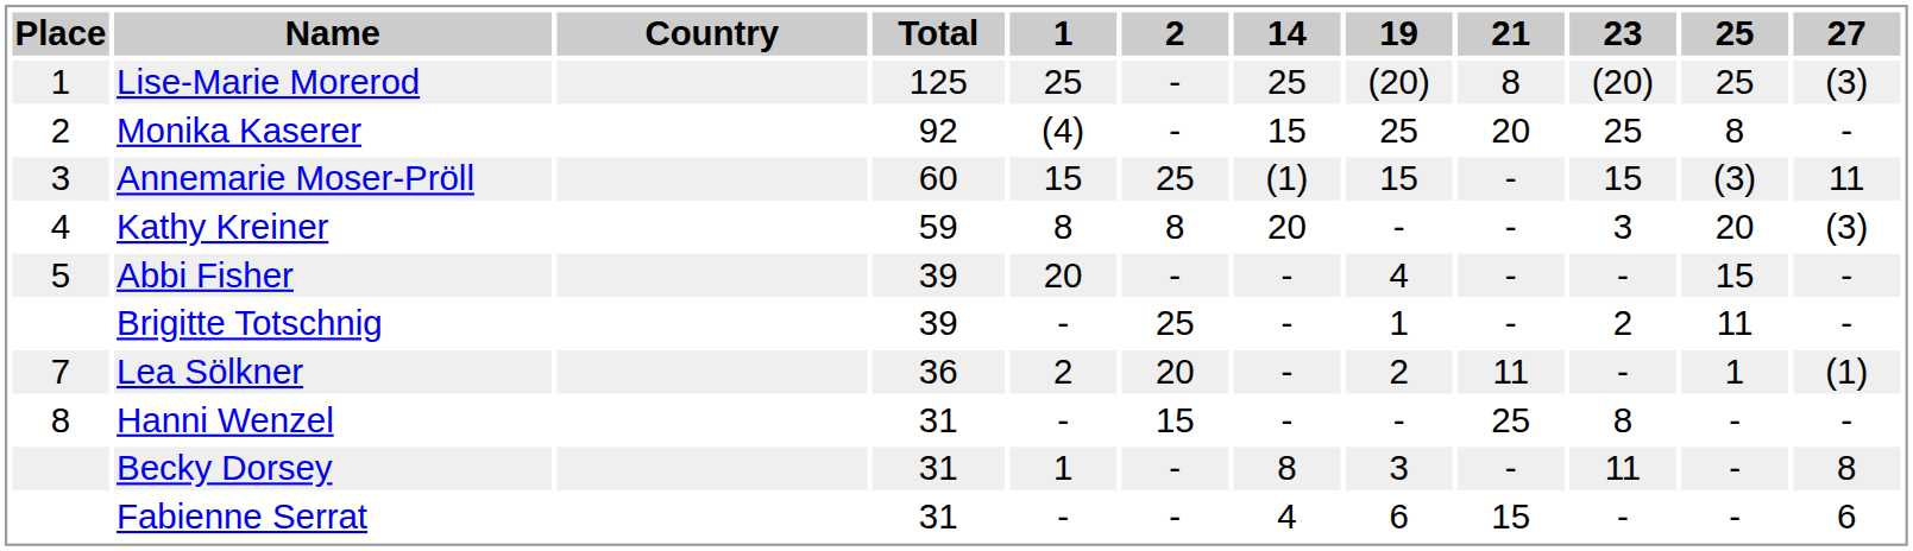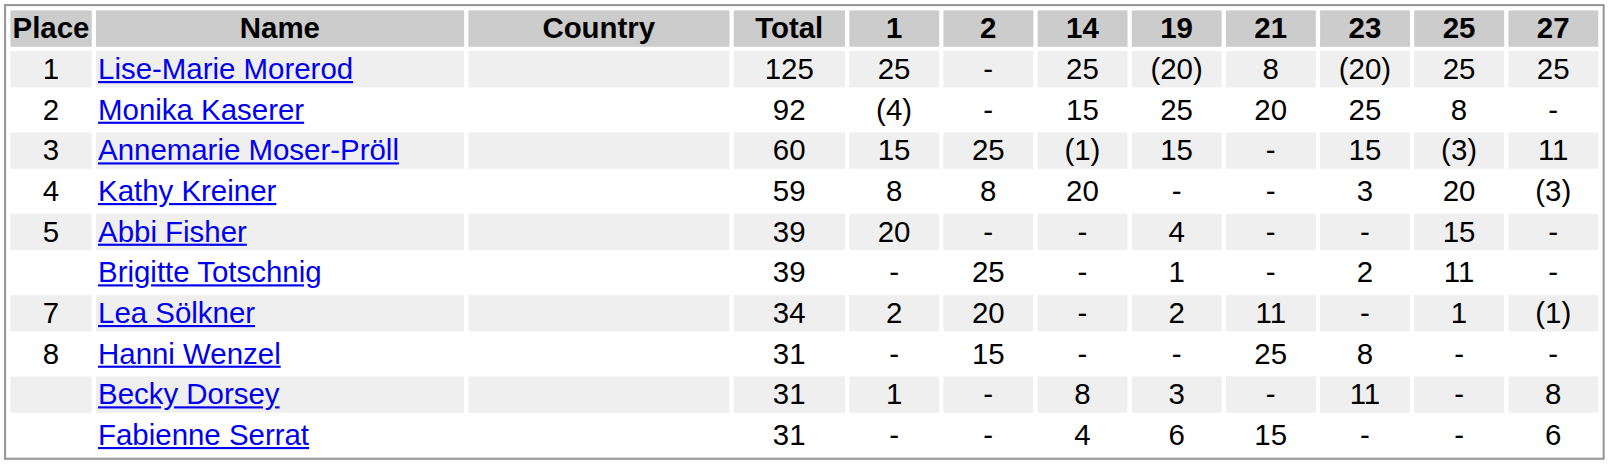Lise-Marie Morerod | 27: (3) -> 25
Lea Sölkner | Total: 36 -> 34
